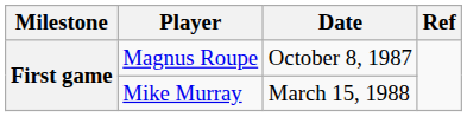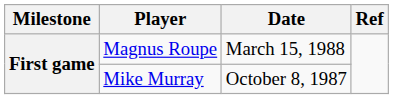Magnus Roupe | Date: October 8, 1987 -> March 15, 1988
Mike Murray | Date: March 15, 1988 -> October 8, 1987
